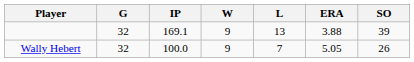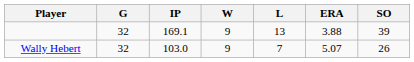Wally Hebert | IP: 100.0 -> 103.0
Wally Hebert | ERA: 5.05 -> 5.07
